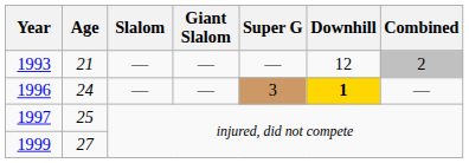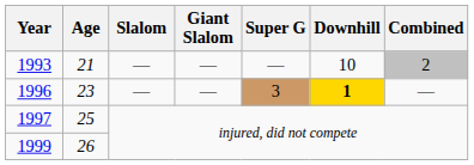1993 | Downhill: 12 -> 10
1996 | Age: 24 -> 23
1999 | Age: 27 -> 26
